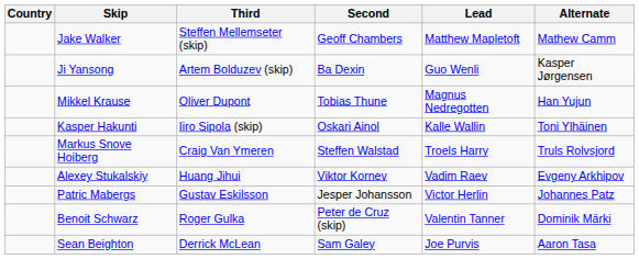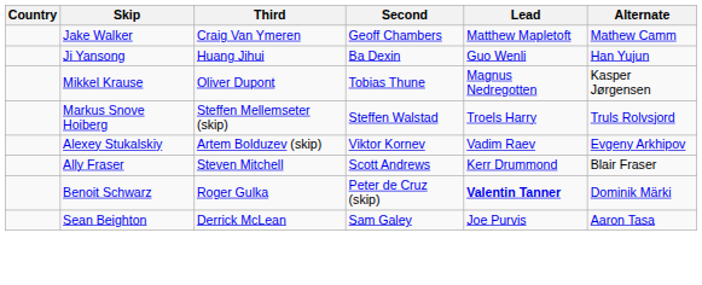Jake Walker | Third: Steffen Mellemseter (skip) -> Craig Van Ymeren
Ji Yansong | Third: Artem Bolduzev (skip) -> Huang Jihui
Ji Yansong | Alternate: Kasper Jørgensen -> Han Yujun
Mikkel Krause | Alternate: Han Yujun -> Kasper Jørgensen
- row: Kasper Hakunti | Iiro Sipola (skip) | Oskari Ainol | Kalle Wallin | Toni Ylhäinen
Markus Snove Hoiberg | Third: Craig Van Ymeren -> Steffen Mellemseter (skip)
Alexey Stukalskiy | Third: Huang Jihui -> Artem Bolduzev (skip)
+ row: Ally Fraser | Steven Mitchell | Scott Andrews | Kerr Drummond | Blair Fraser
- row: Patric Mabergs | Gustav Eskilsson | Jesper Johansson | Victor Herlin | Johannes Patz
Benoit Schwarz | Lead: normal -> bold
